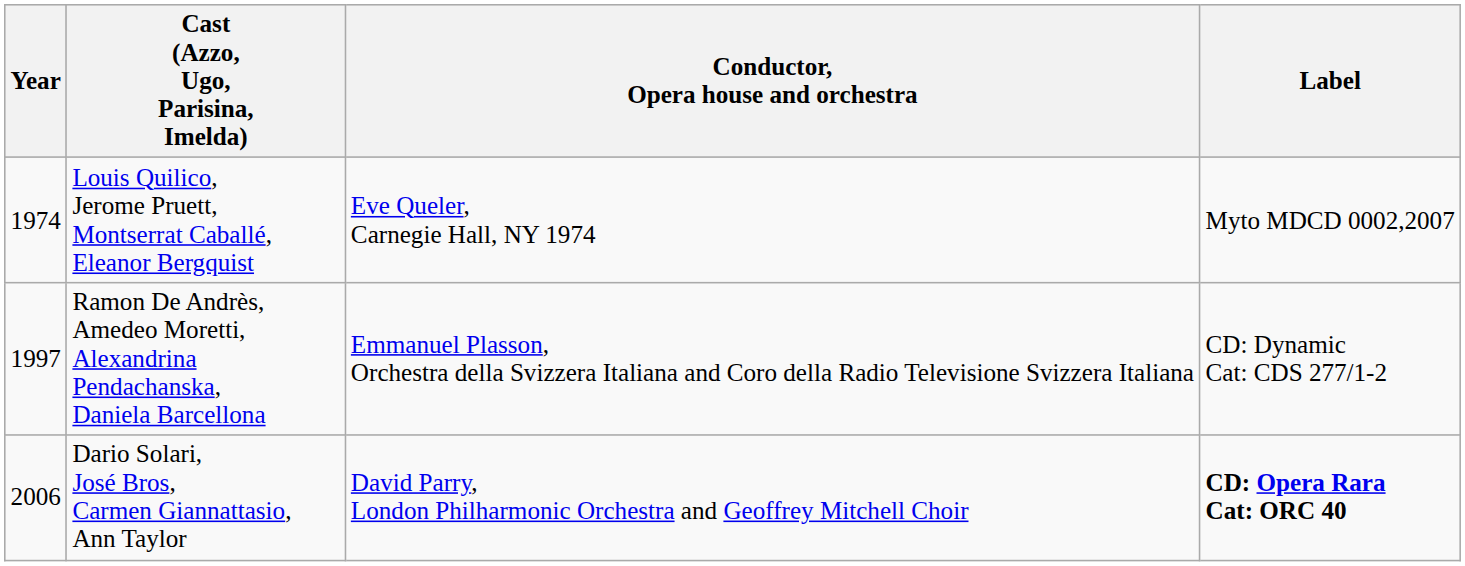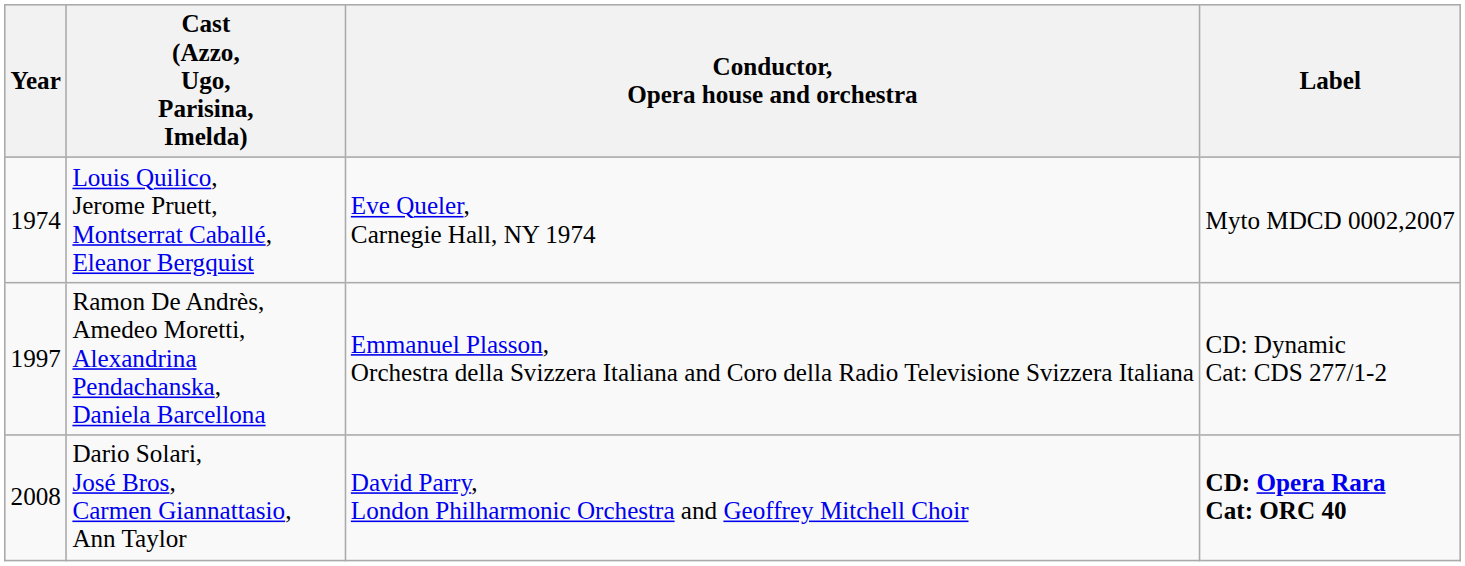Dario Solari, José Bros, Carmen Giannattasio, Ann Taylor | Year: 2006 -> 2008
